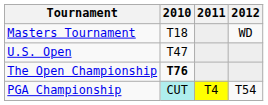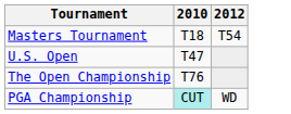- column: 2011 | T4
Masters Tournament | 2012: WD -> T54
The Open Championship | 2010: bold -> normal
PGA Championship | 2012: T54 -> WD
